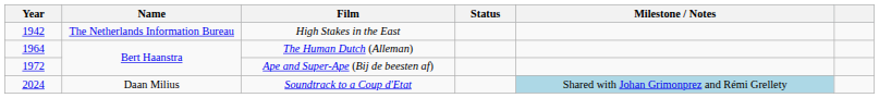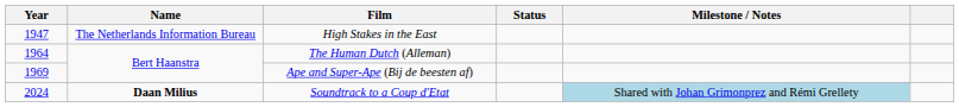High Stakes in the East | Year: 1942 -> 1947
Ape and Super-Ape (Bij de beesten af) | Year: 1972 -> 1969
Soundtrack to a Coup d'Etat | Name: normal -> bold
